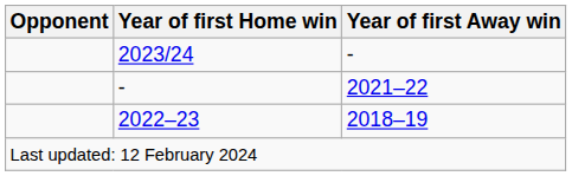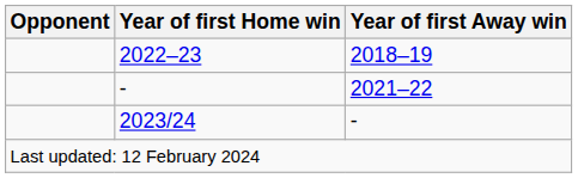rows swapped: 2022–23 <-> 2023/24
